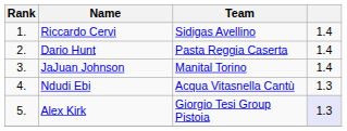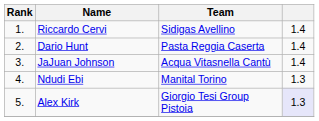JaJuan Johnson | Team: Manital Torino -> Acqua Vitasnella Cantù
Ndudi Ebi | Team: Acqua Vitasnella Cantù -> Manital Torino
